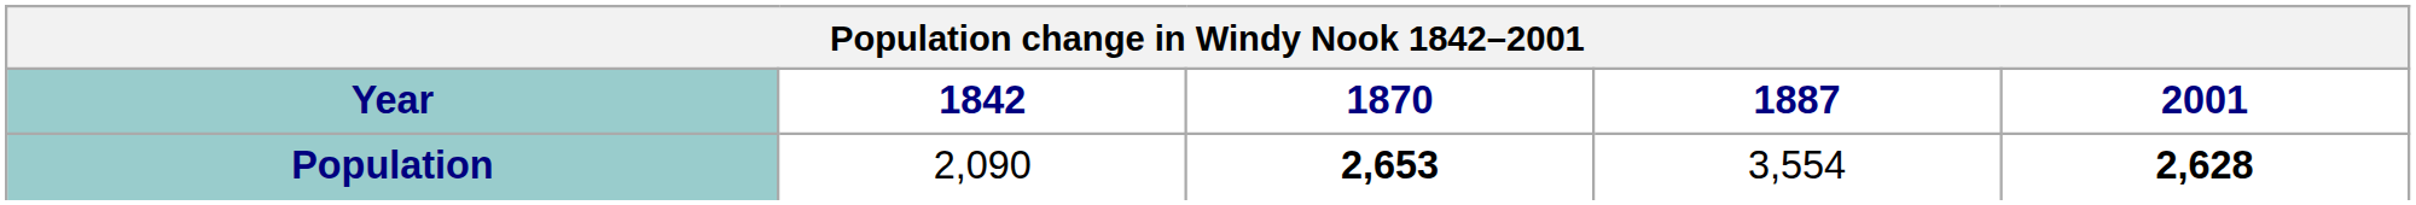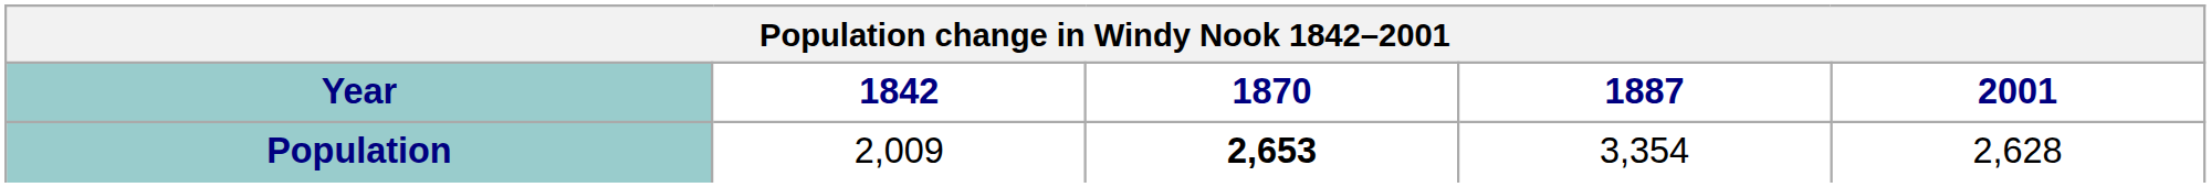Population | 1842: 2,090 -> 2,009
Population | 1887: 3,554 -> 3,354
Population | 2001: bold -> normal
